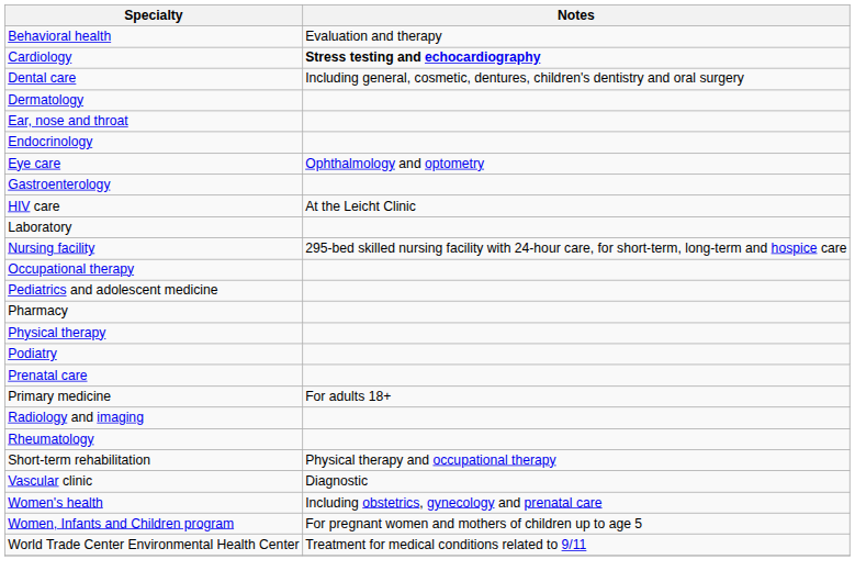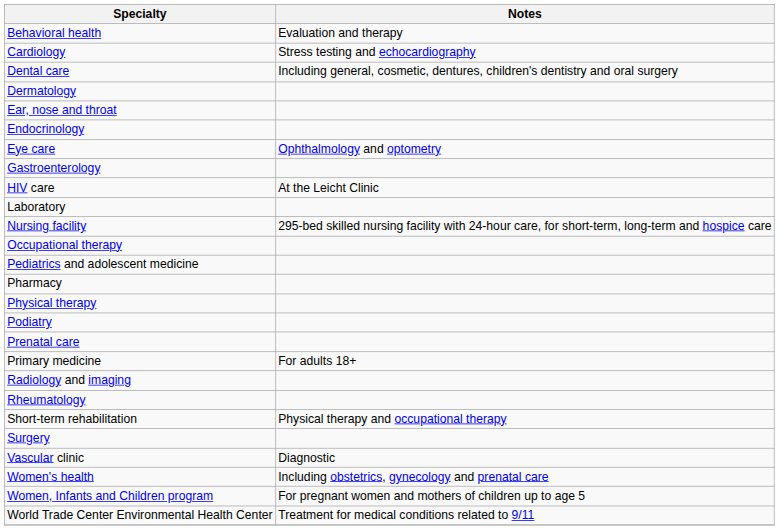Cardiology | Notes: bold -> normal
+ row: Surgery
